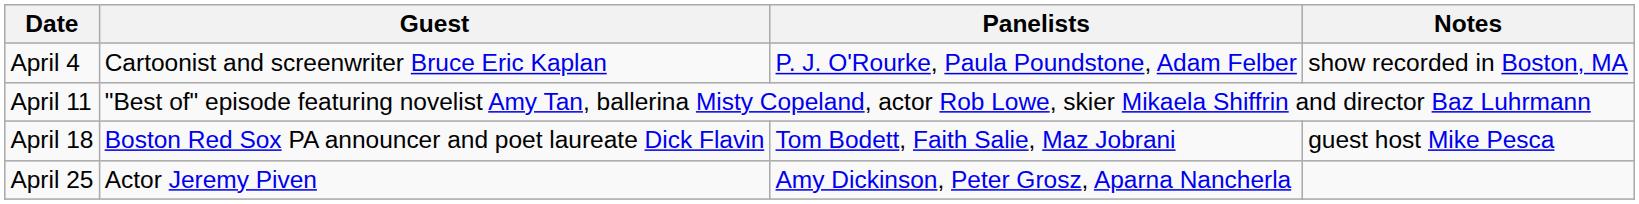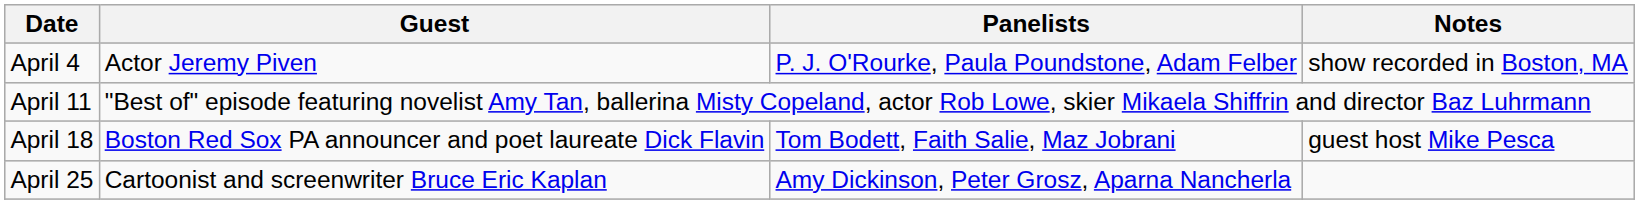April 4 | Guest: Cartoonist and screenwriter Bruce Eric Kaplan -> Actor Jeremy Piven
April 25 | Guest: Actor Jeremy Piven -> Cartoonist and screenwriter Bruce Eric Kaplan
